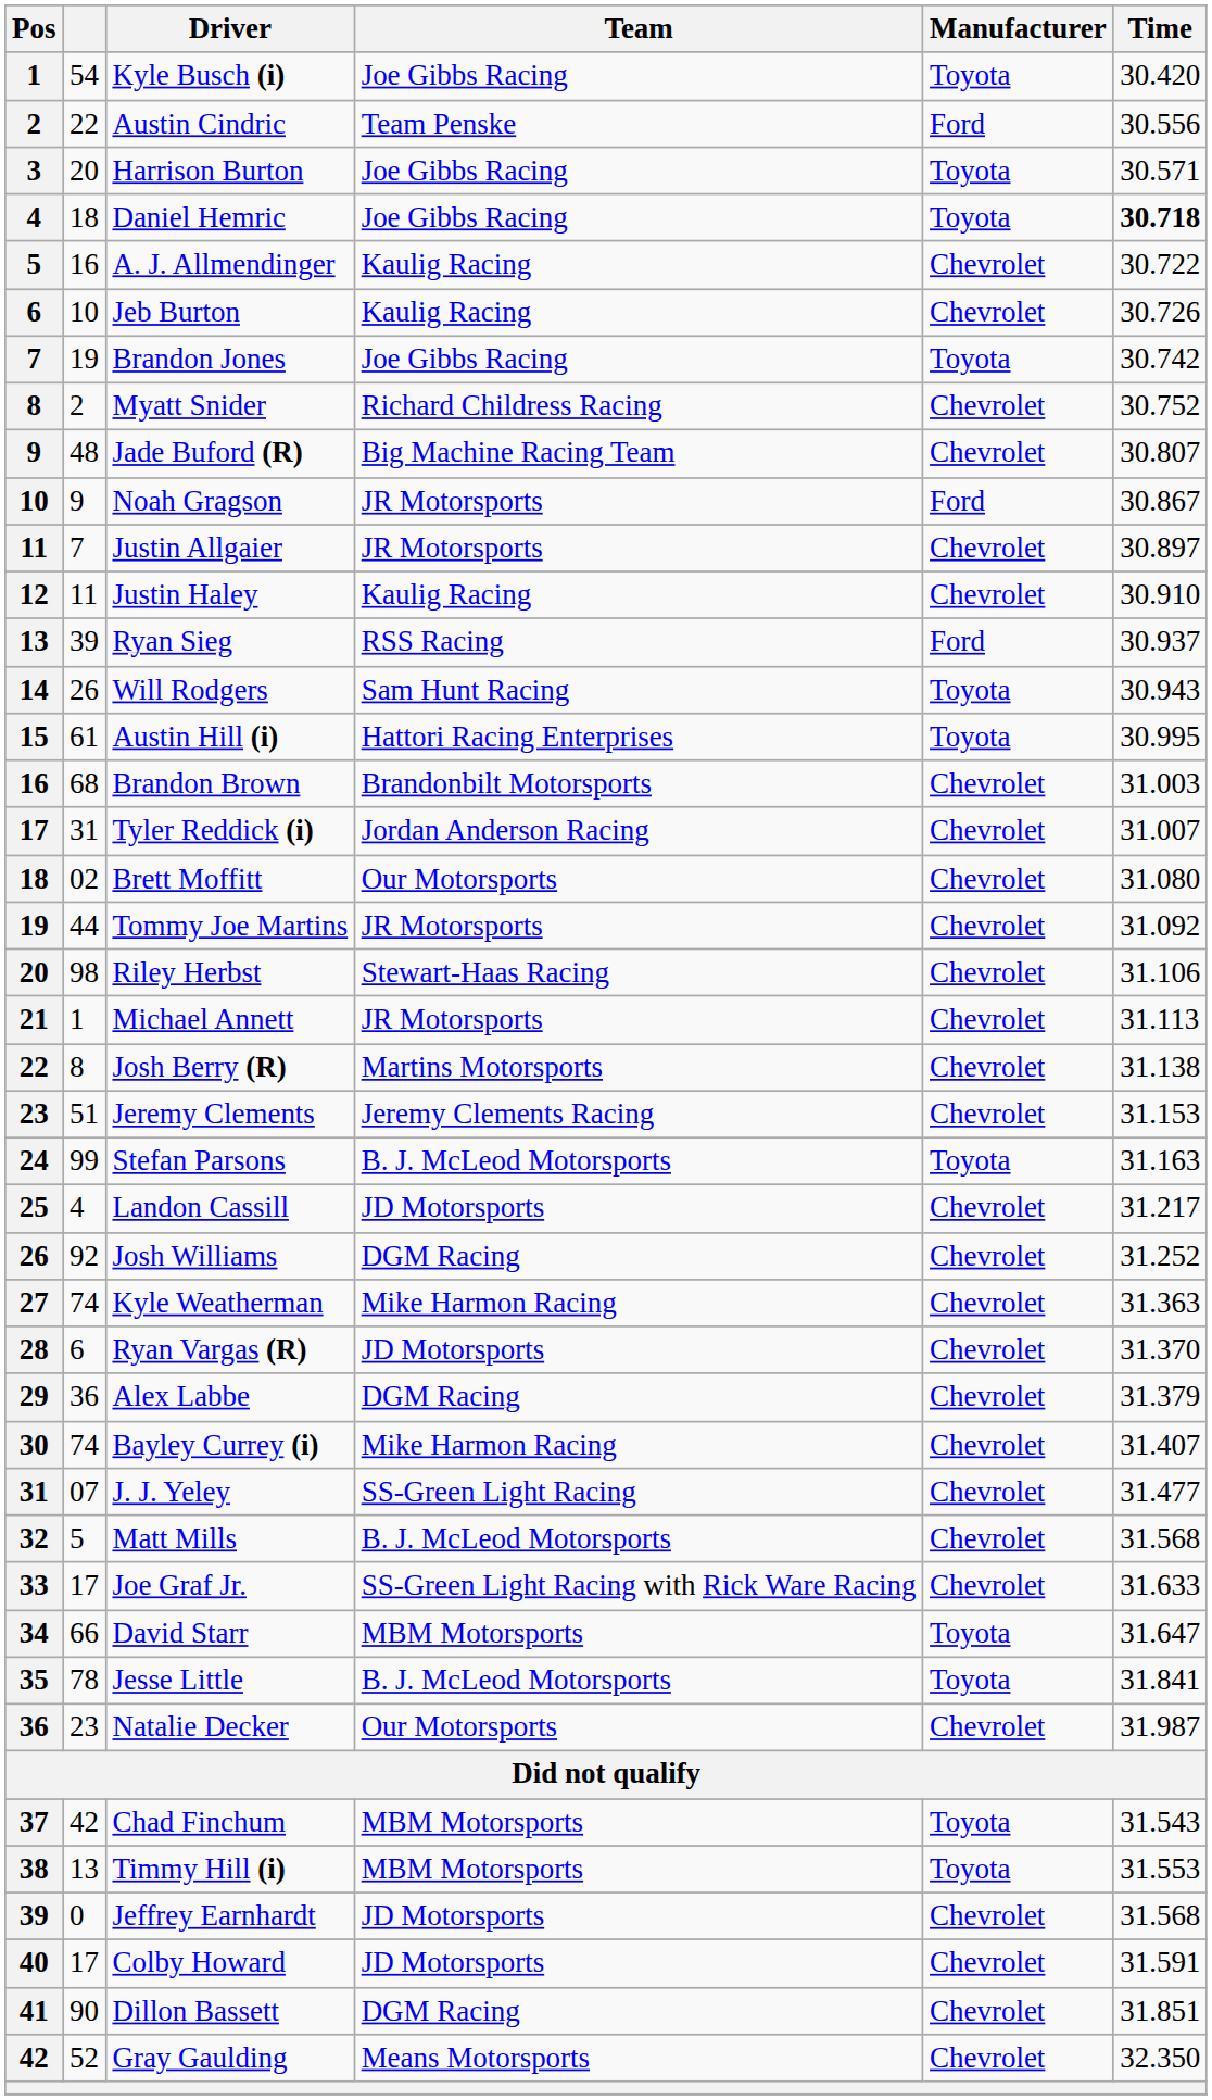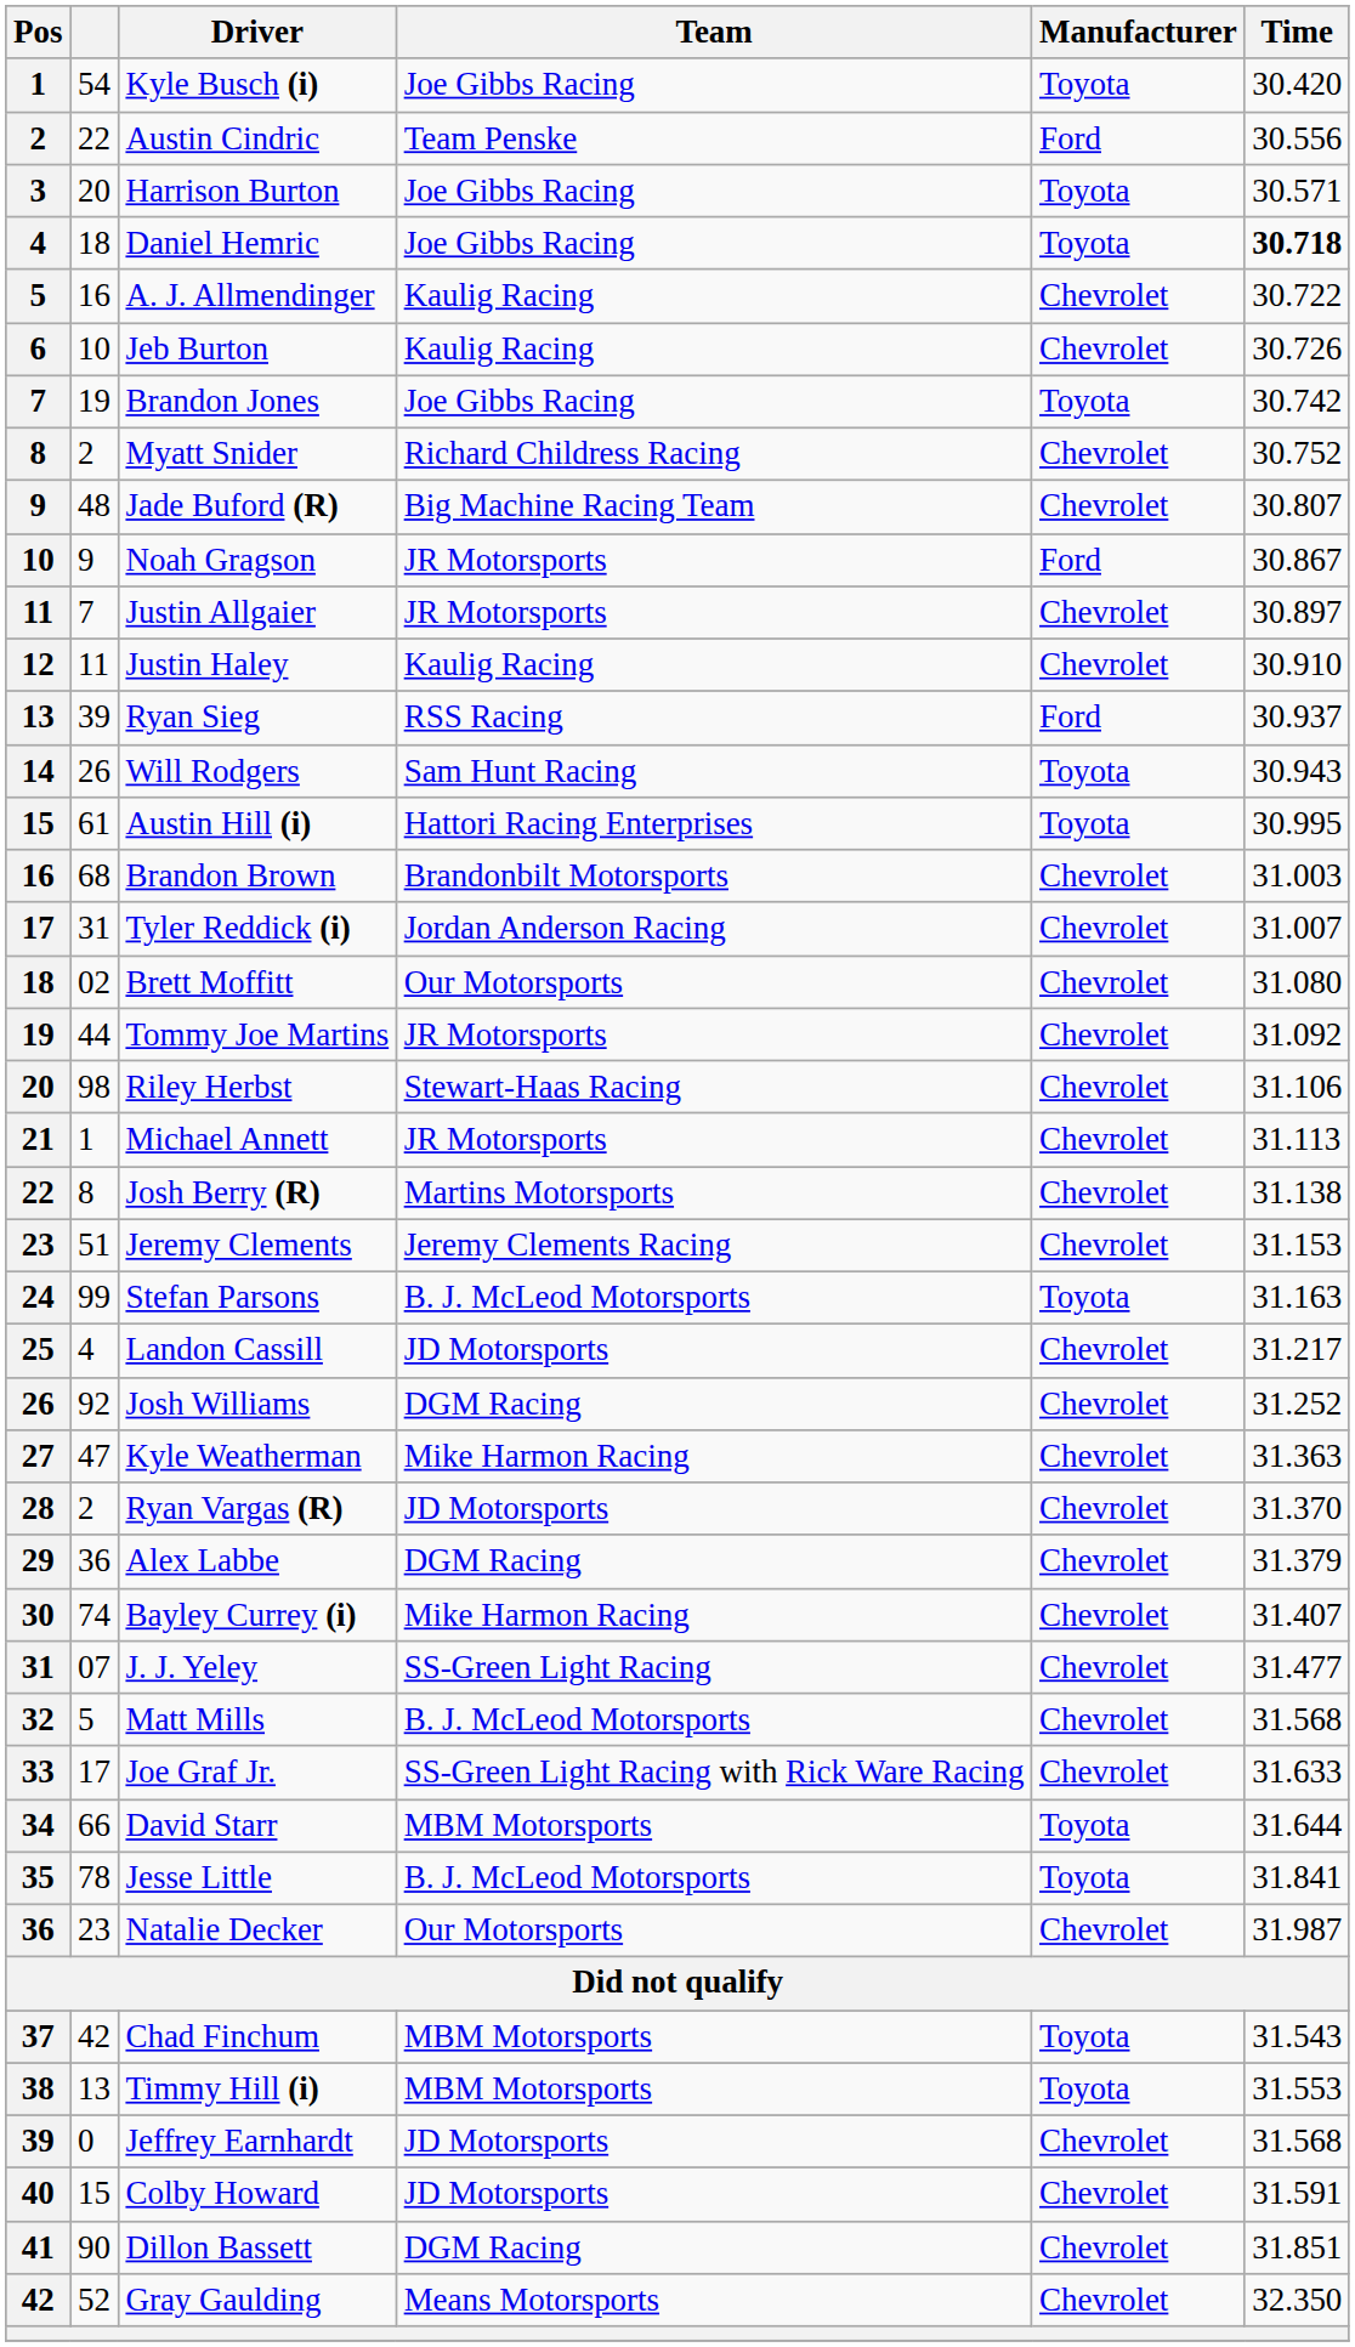Kyle Weatherman | column 2: 74 -> 47
Ryan Vargas (R) | column 2: 6 -> 2
David Starr | Time: 31.647 -> 31.644
Colby Howard | column 2: 17 -> 15
